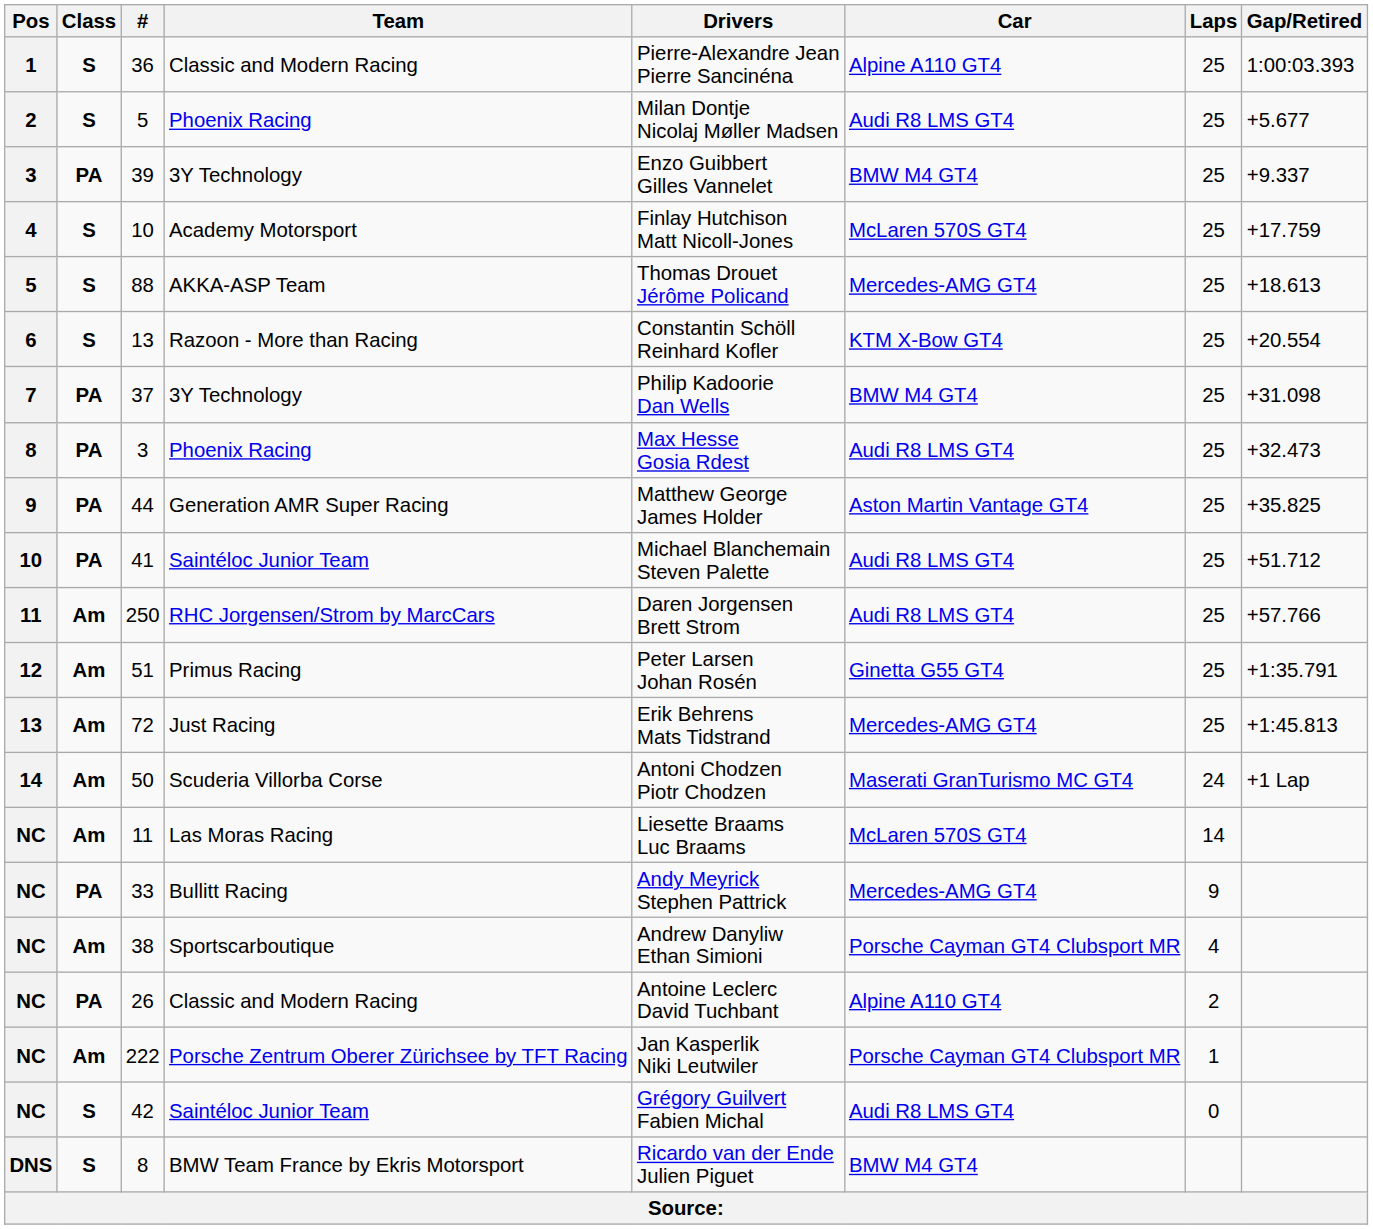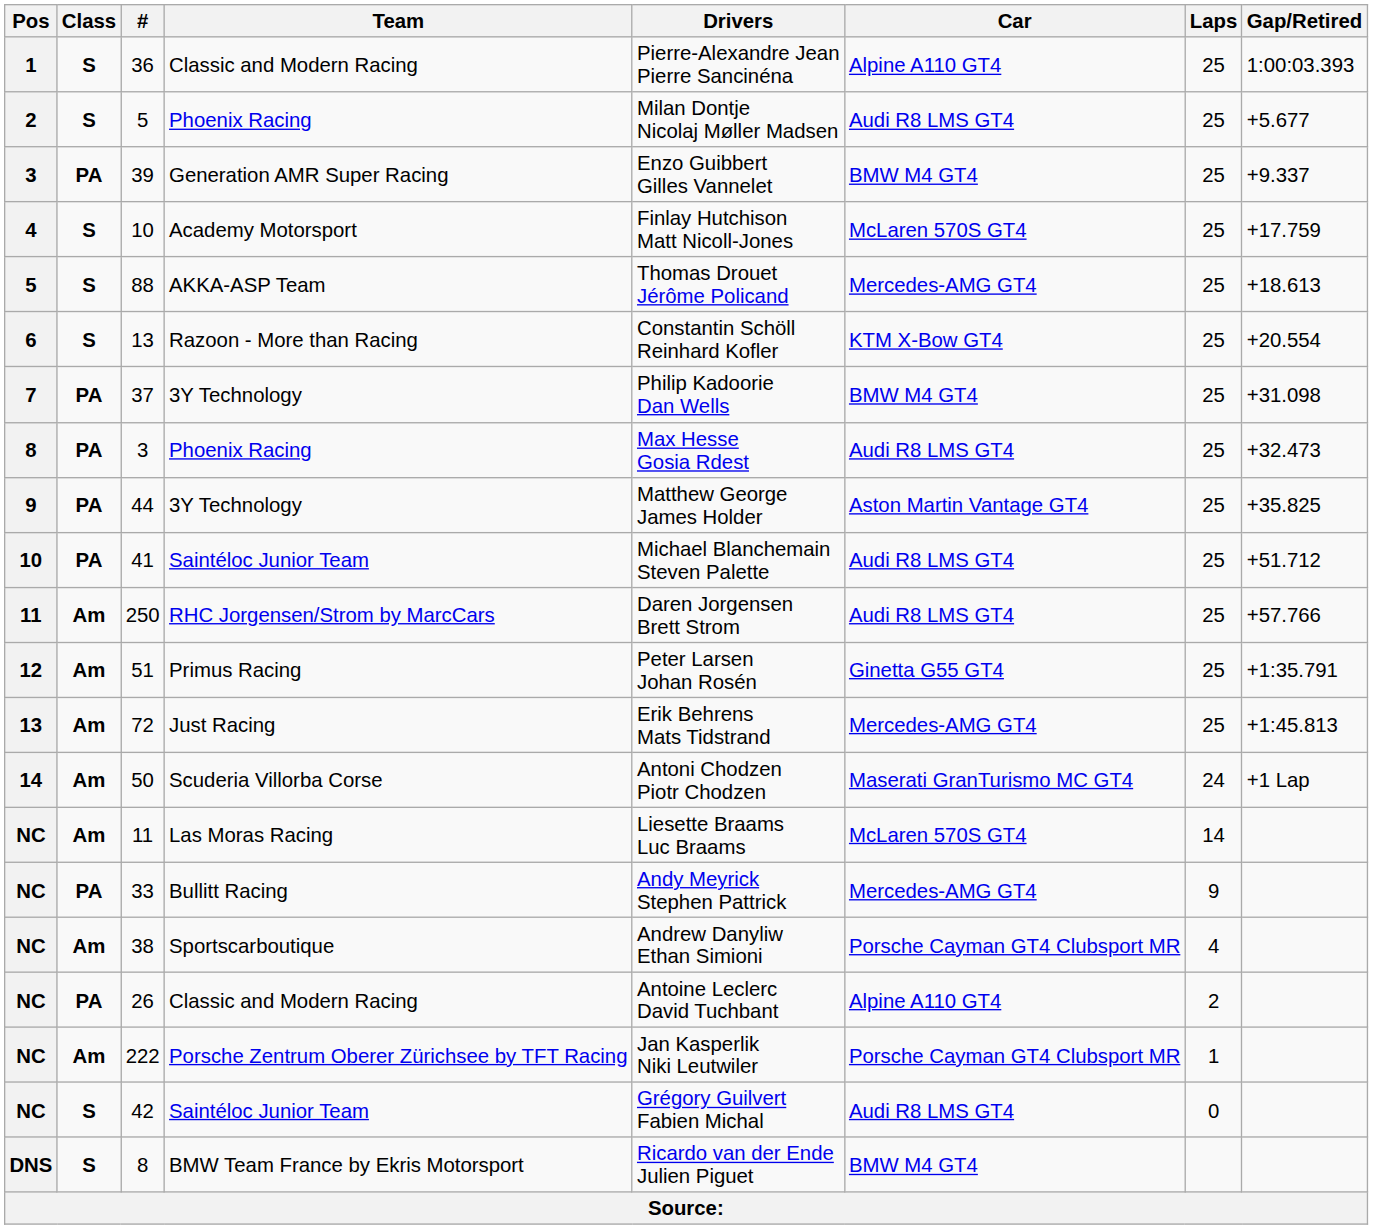39 | Team: 3Y Technology -> Generation AMR Super Racing
44 | Team: Generation AMR Super Racing -> 3Y Technology
